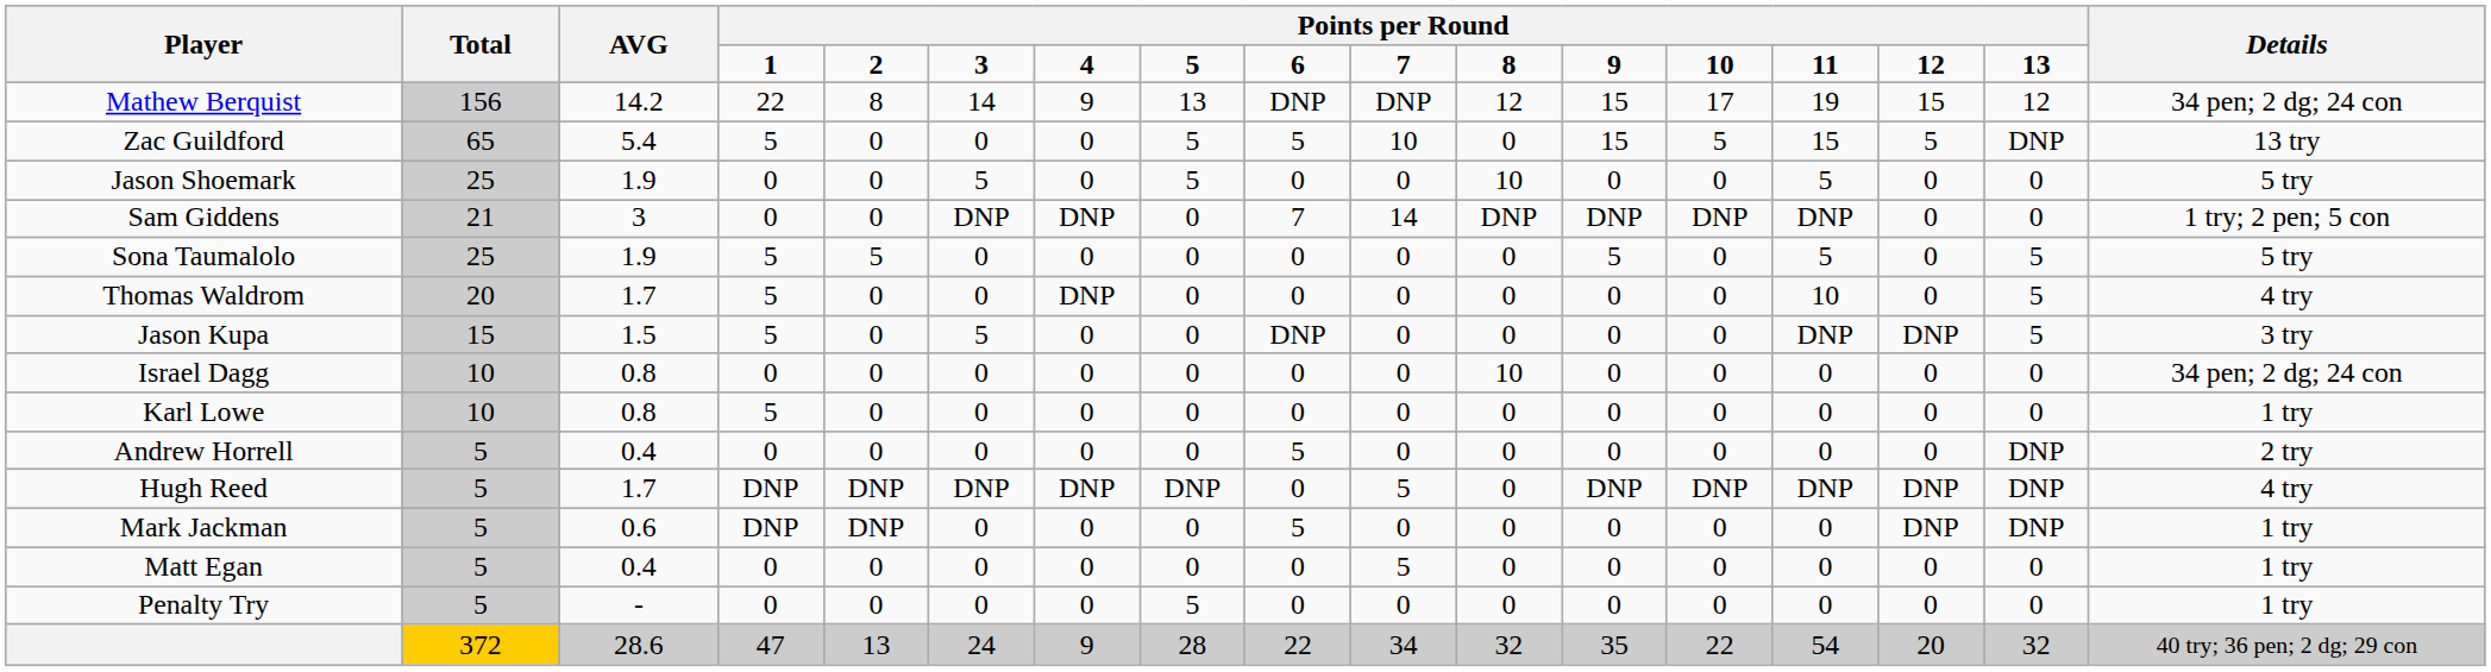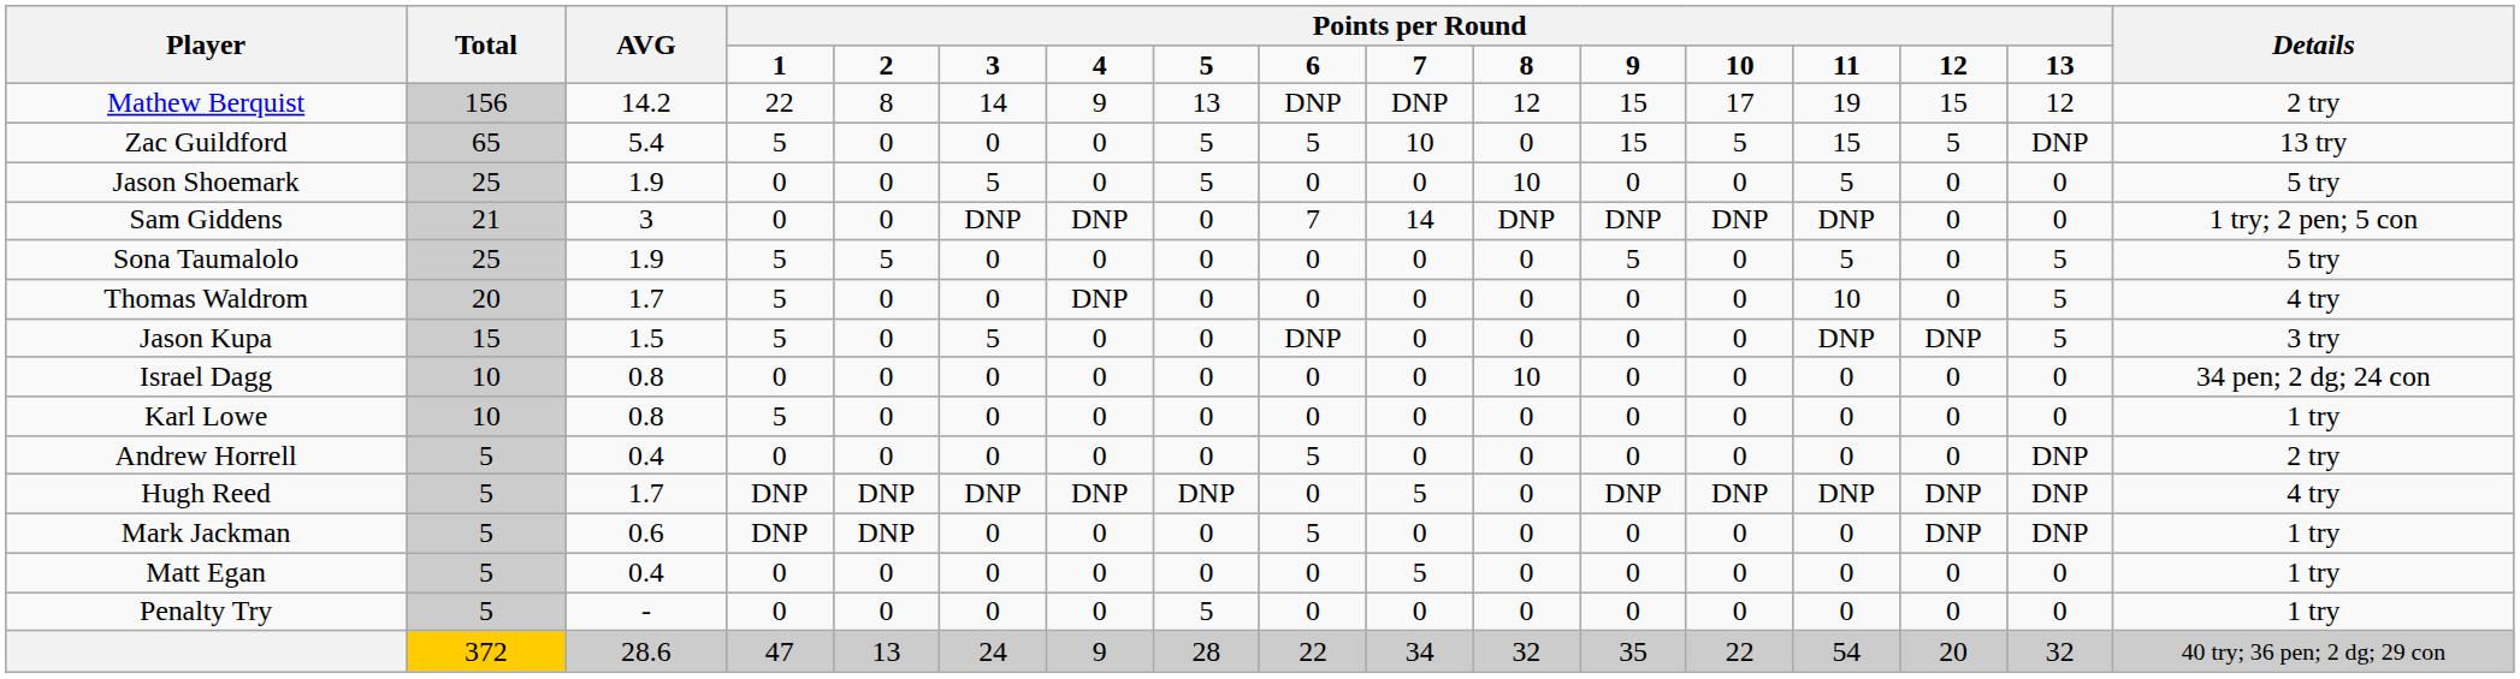Mathew Berquist | Details: 34 pen; 2 dg; 24 con -> 2 try
